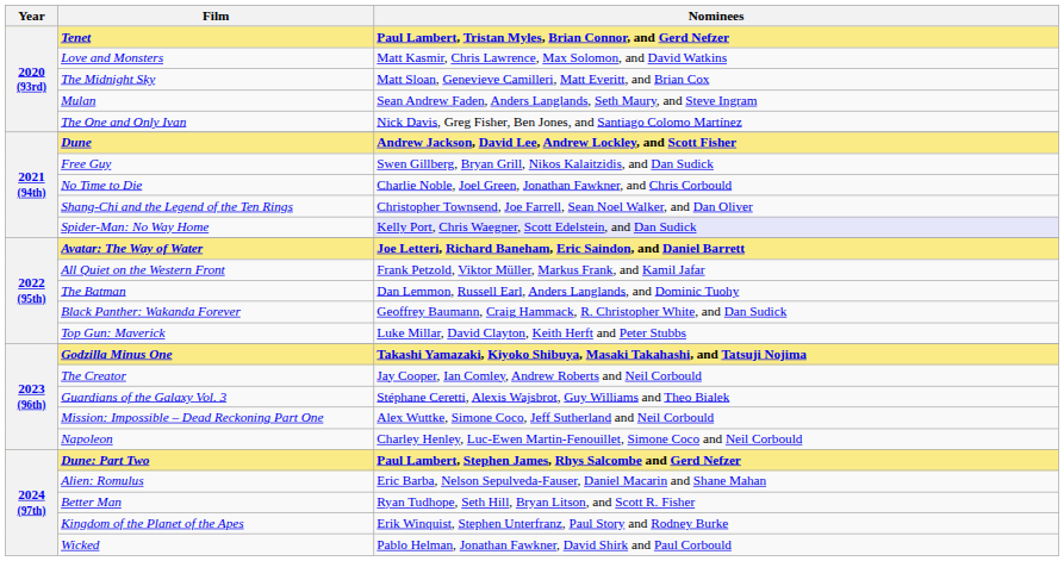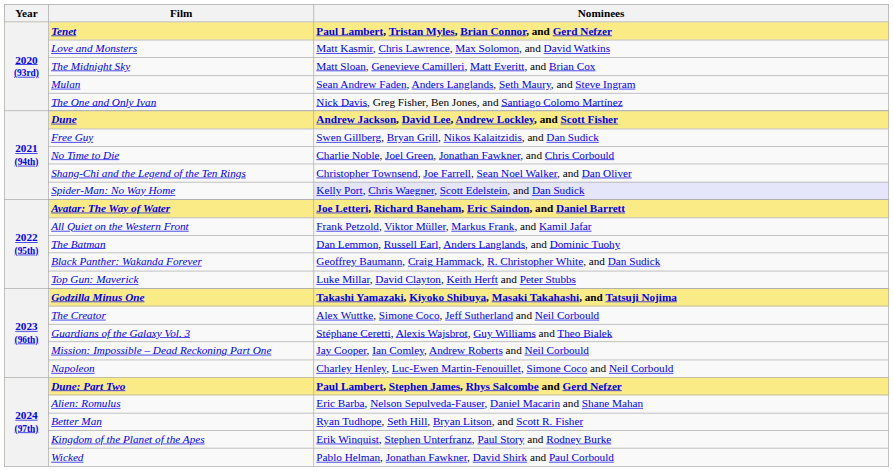The Creator | Nominees: Jay Cooper, Ian Comley, Andrew Roberts and Neil Corbould -> Alex Wuttke, Simone Coco, Jeff Sutherland and Neil Corbould
Mission: Impossible – Dead Reckoning Part One | Nominees: Alex Wuttke, Simone Coco, Jeff Sutherland and Neil Corbould -> Jay Cooper, Ian Comley, Andrew Roberts and Neil Corbould
